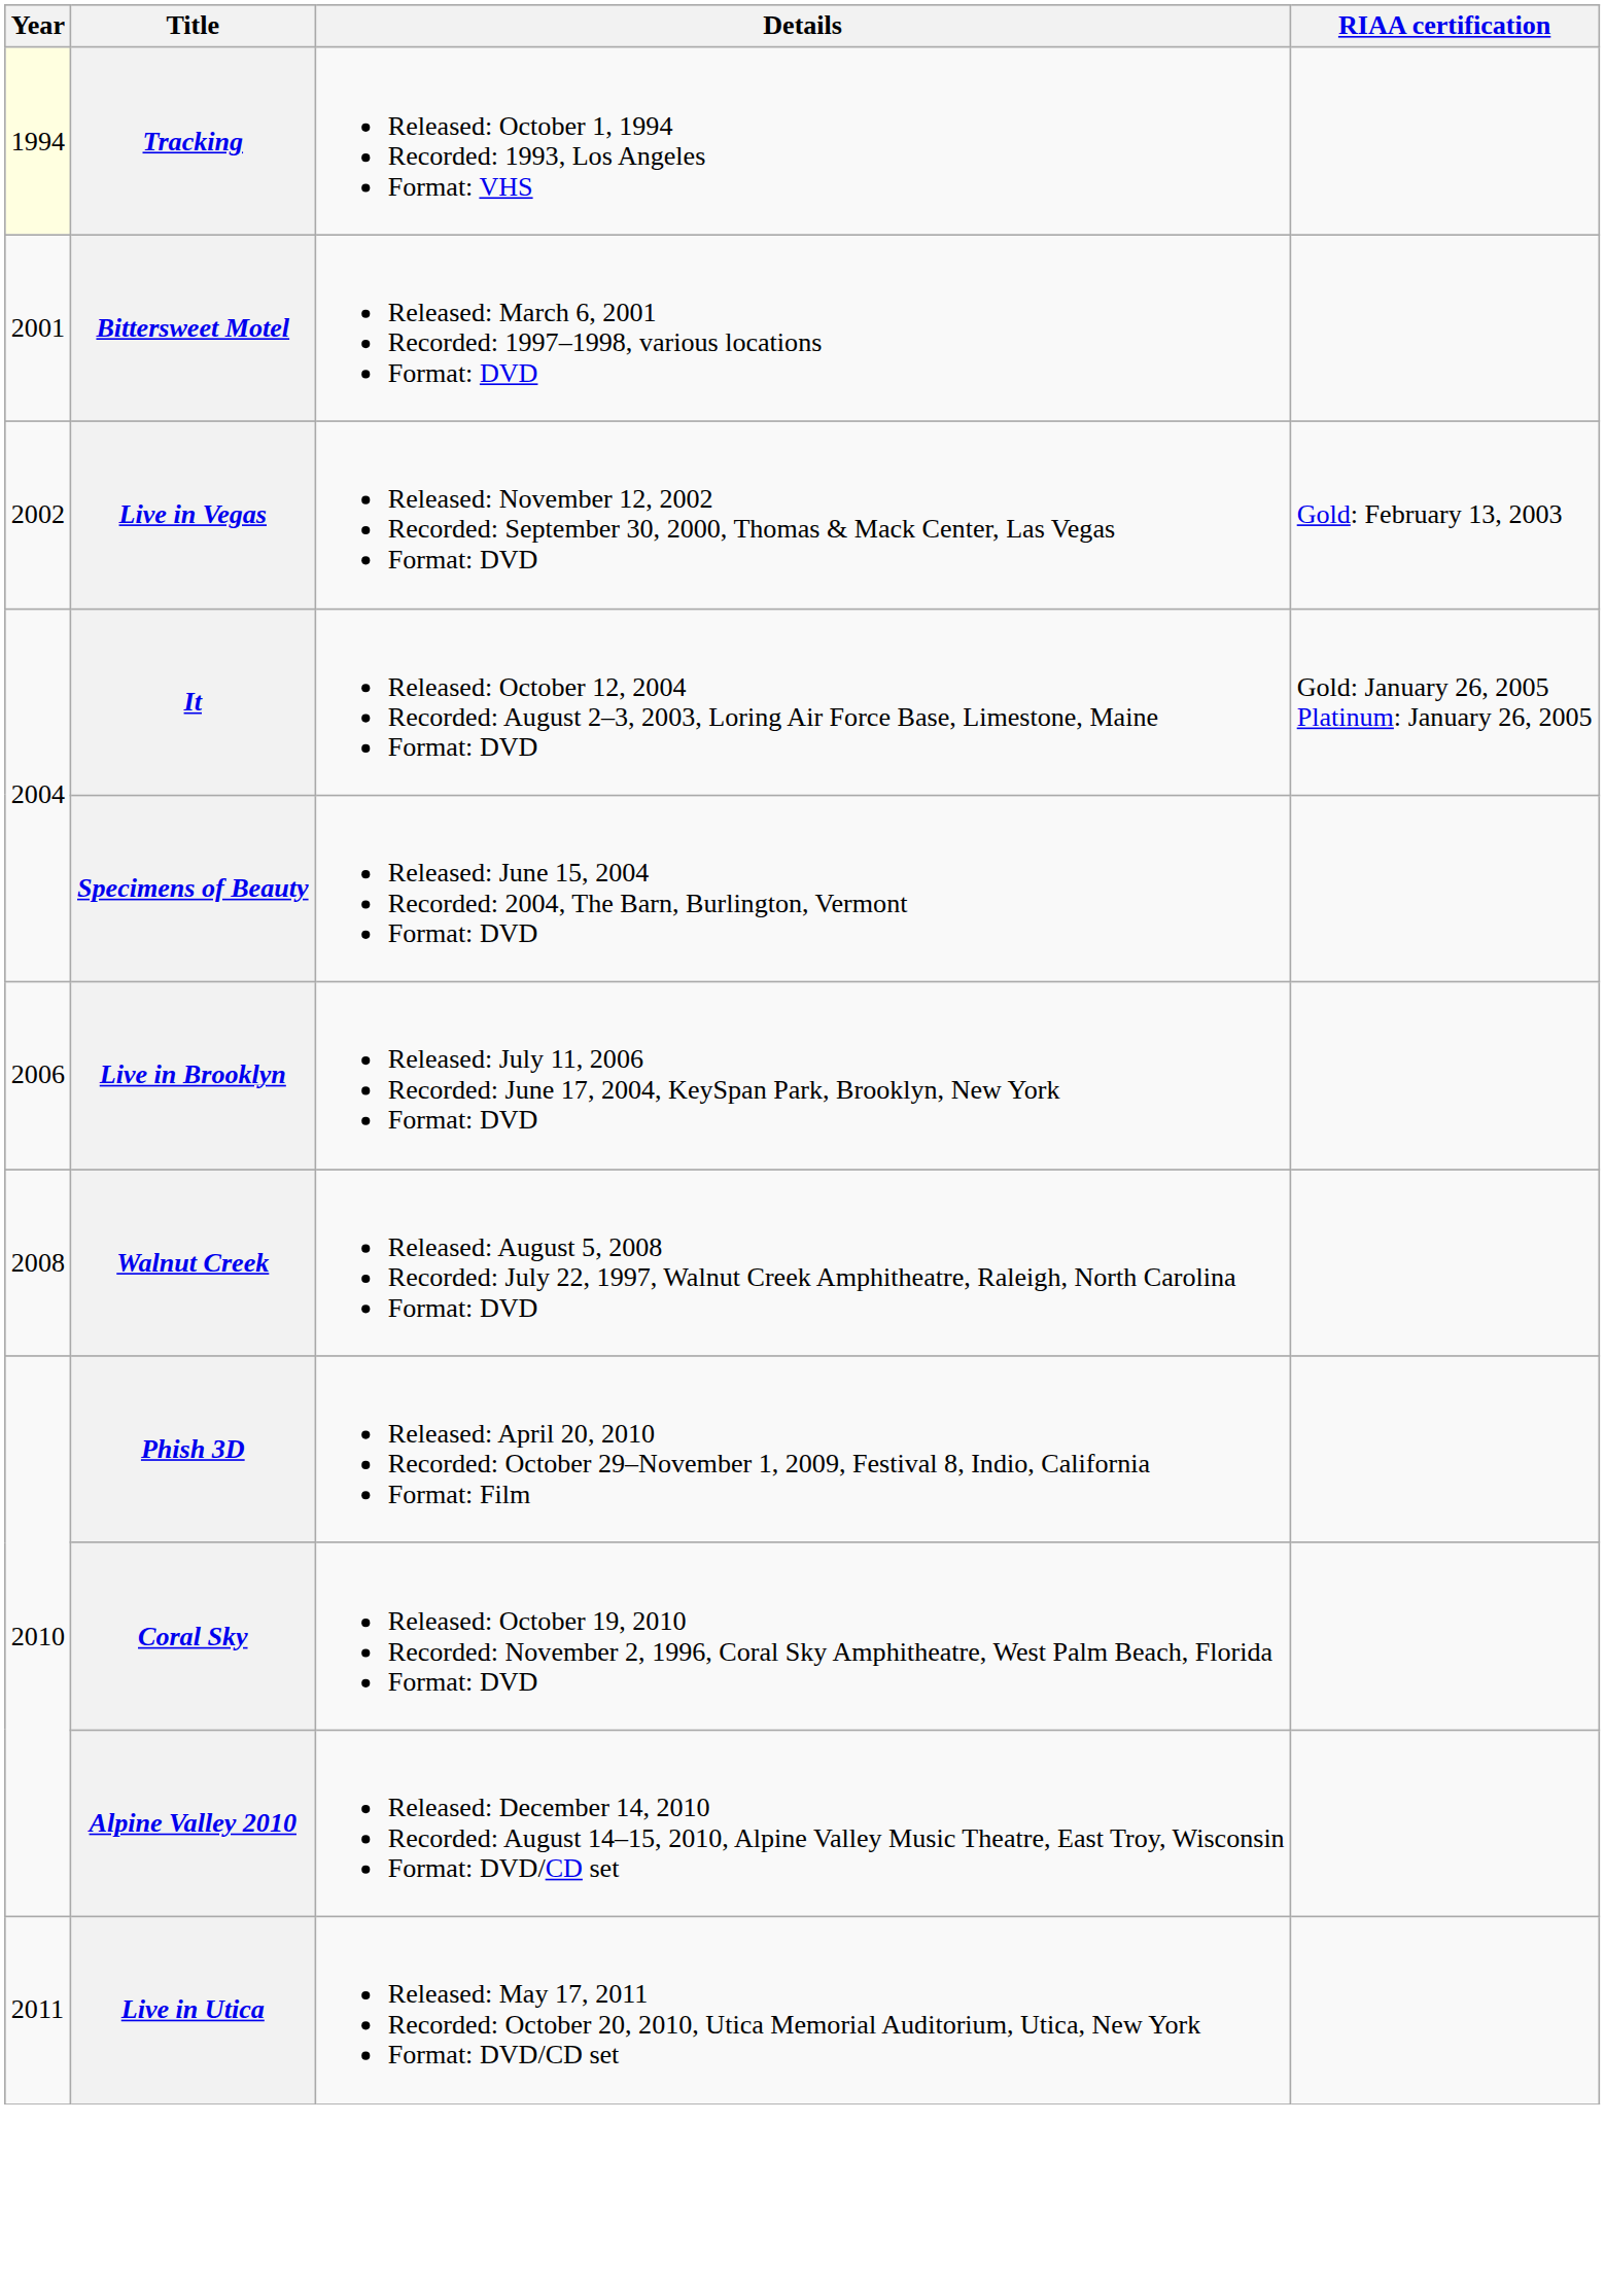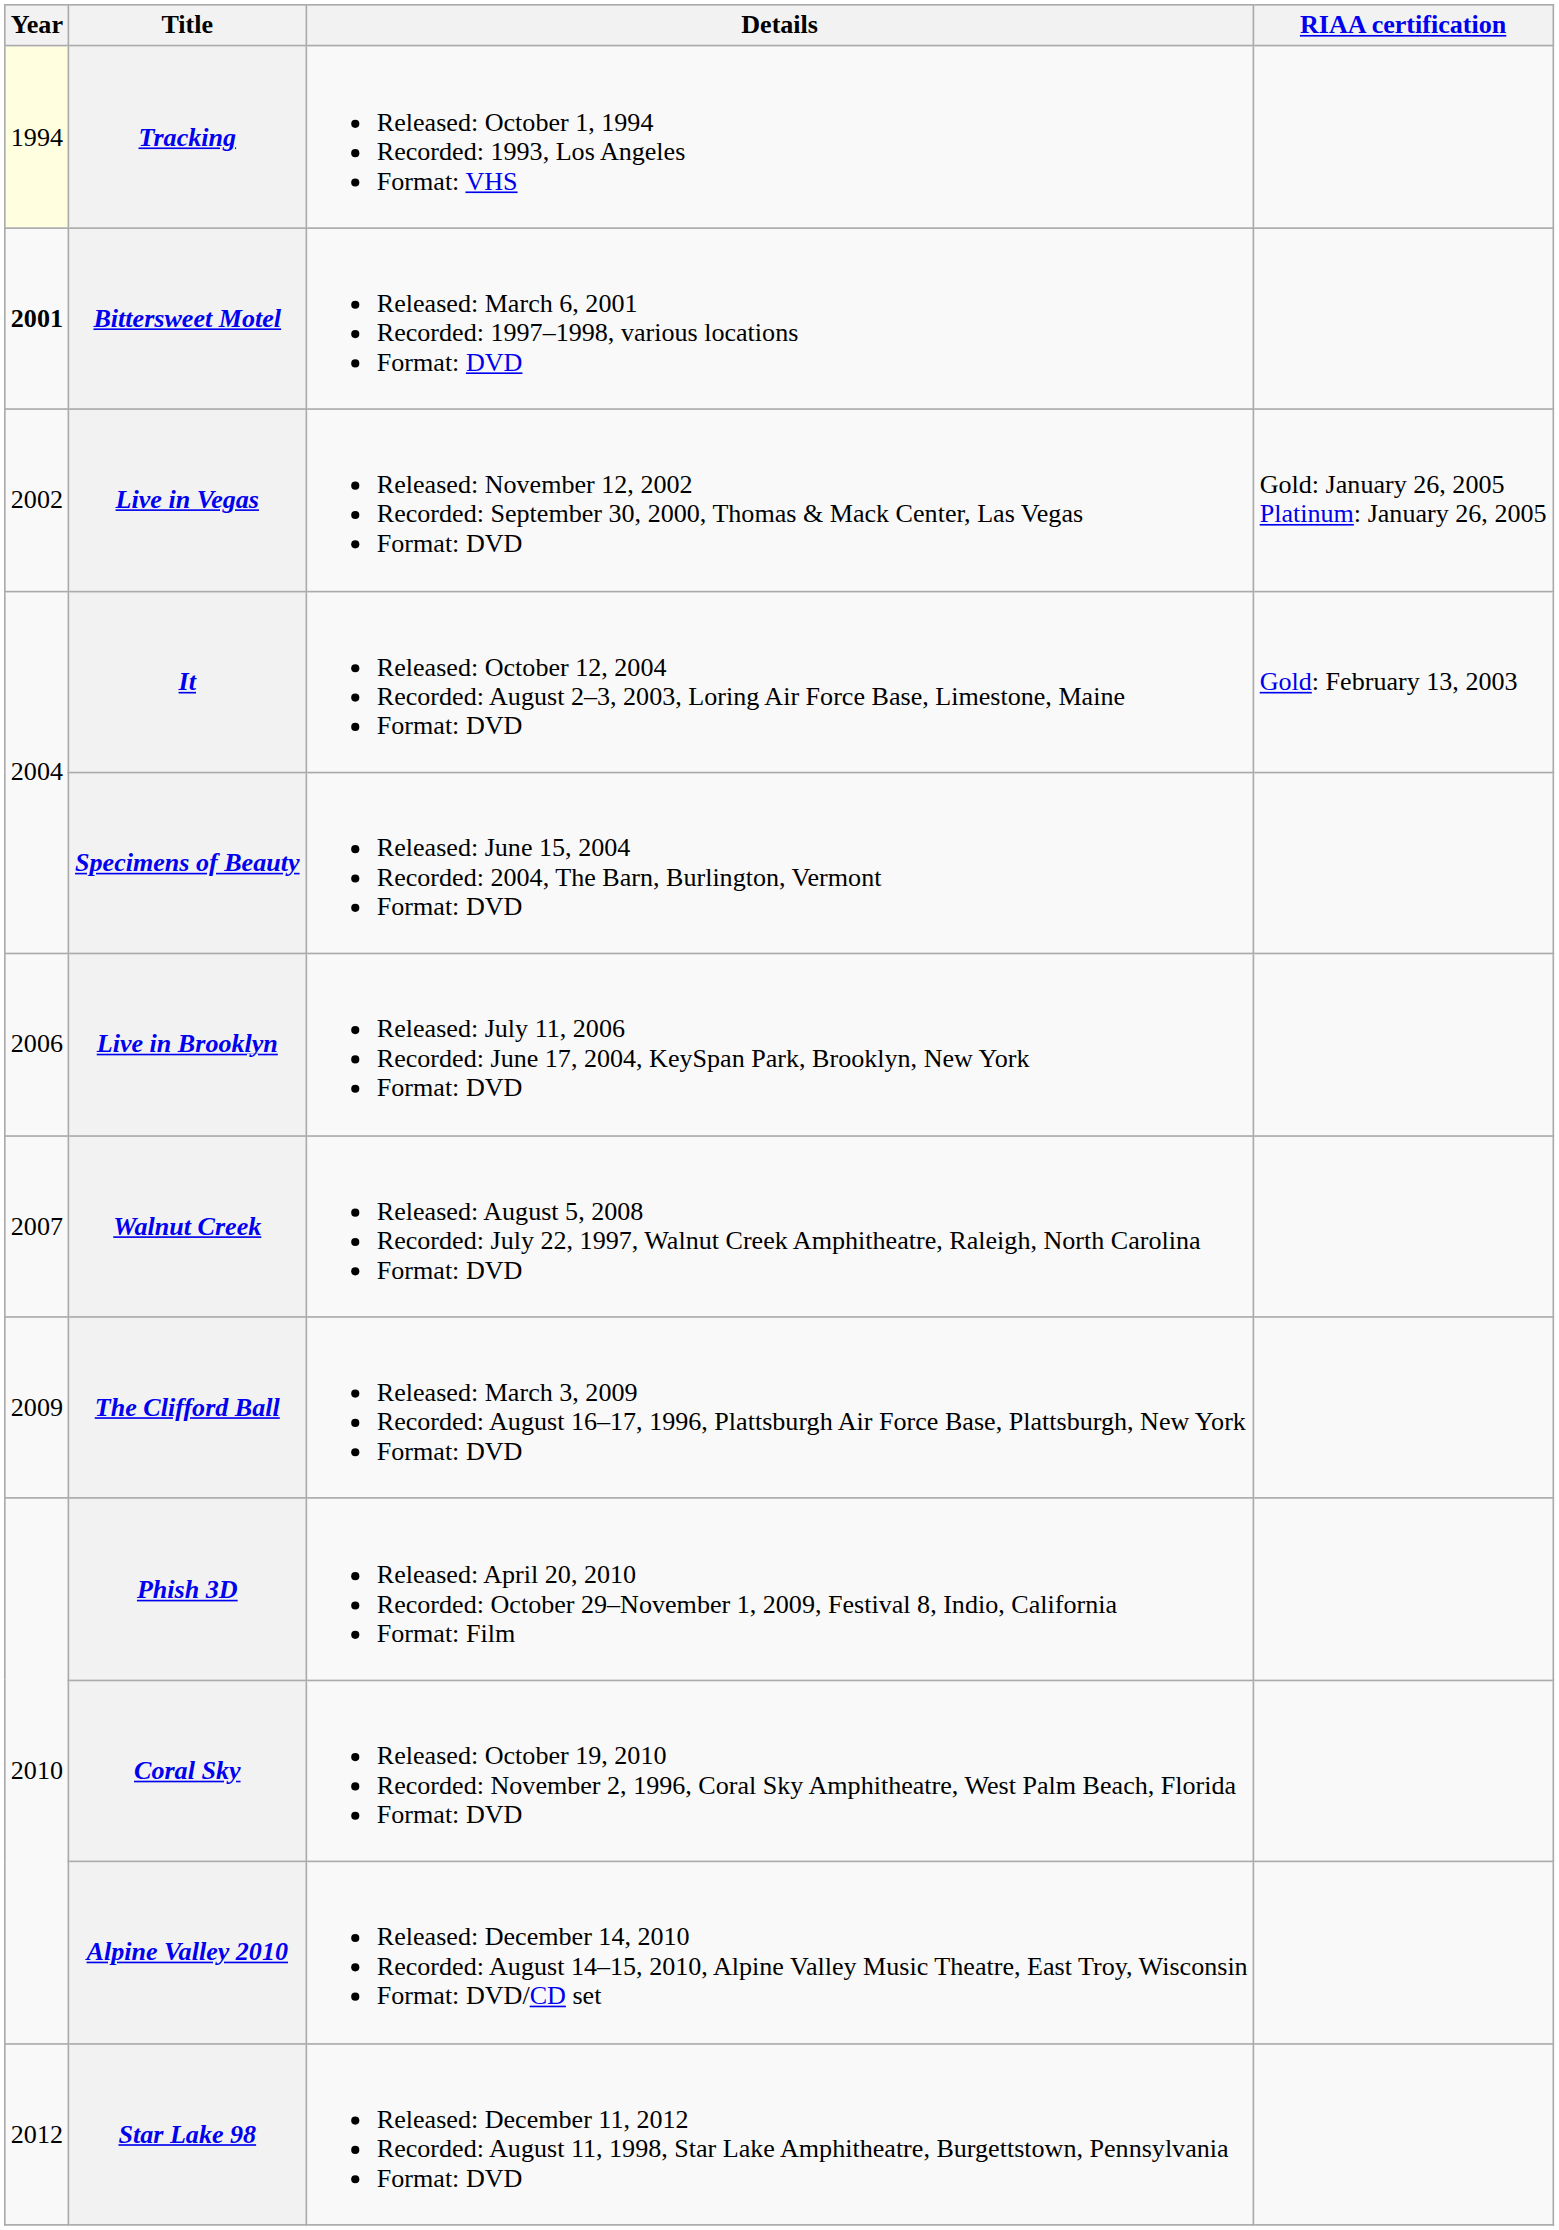Bittersweet Motel | Year: normal -> bold
Live in Vegas | RIAA certification: Gold: February 13, 2003 -> Gold: January 26, 2005 Platinum: January 26, 2005
It | RIAA certification: Gold: January 26, 2005 Platinum: January 26, 2005 -> Gold: February 13, 2003
Walnut Creek | Year: 2008 -> 2007
+ row: 2009 | The Clifford Ball | Released: March 3, 2009 Recorded: August 16–17, 1996, Plattsburgh Air Force Base, Plattsburgh, New York Format: DVD
- row: 2011 | Live in Utica | Released: May 17, 2011 Recorded: October 20, 2010, Utica Memorial Auditorium, Utica, New York Format: DVD/CD set
+ row: 2012 | Star Lake 98 | Released: December 11, 2012 Recorded: August 11, 1998, Star Lake Amphitheatre, Burgettstown, Pennsylvania Format: DVD
